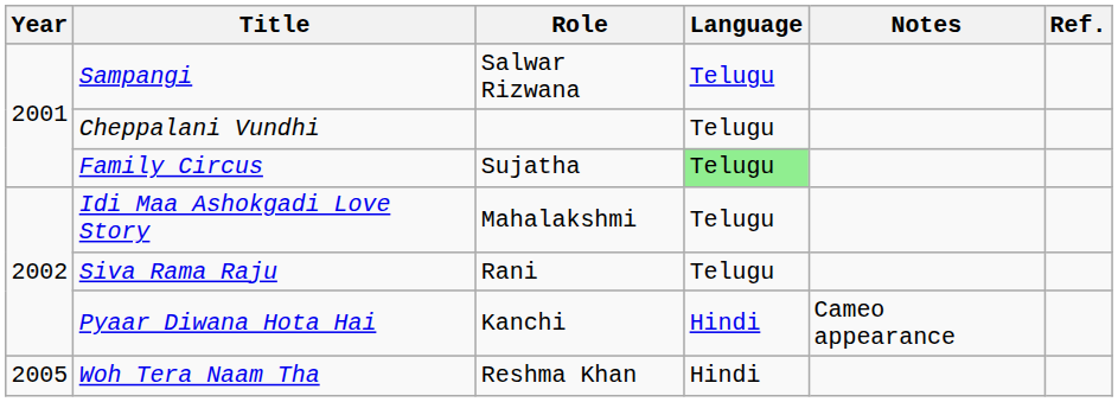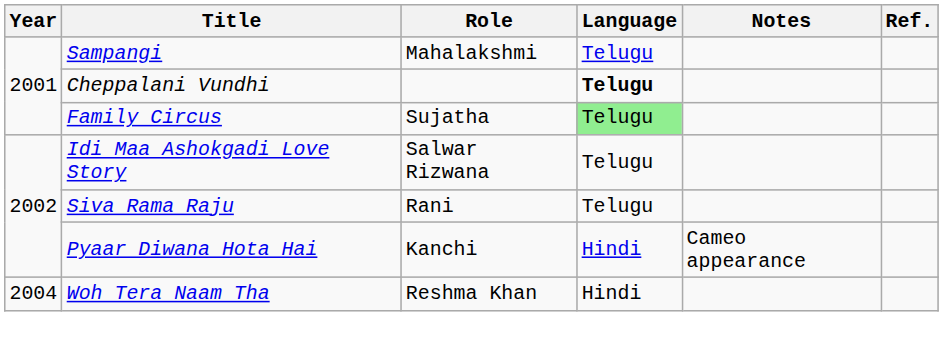Sampangi | Role: Salwar Rizwana -> Mahalakshmi
Cheppalani Vundhi | Language: normal -> bold
Idi Maa Ashokgadi Love Story | Role: Mahalakshmi -> Salwar Rizwana
Woh Tera Naam Tha | Year: 2005 -> 2004
